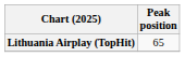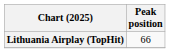Lithuania Airplay (TopHit) | Peak position: 65 -> 66
